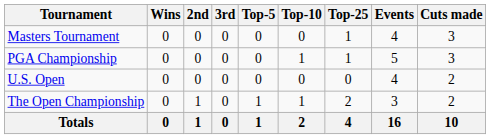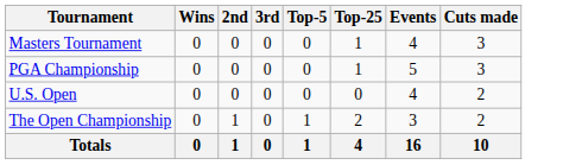- column: Top-10 | 0 | 1 | 0 | 1 | 2
